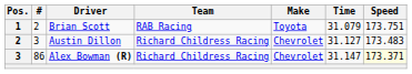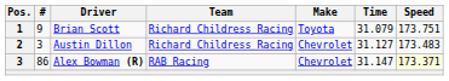Brian Scott | #: 2 -> 9
Brian Scott | Team: RAB Racing -> Richard Childress Racing
Alex Bowman (R) | Team: Richard Childress Racing -> RAB Racing
